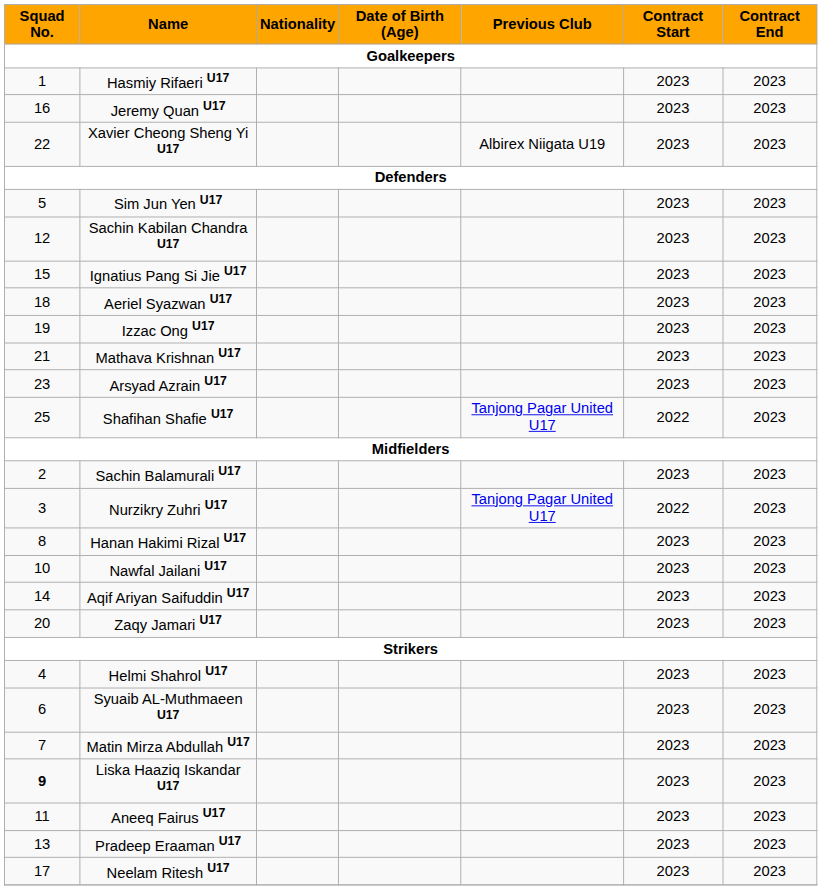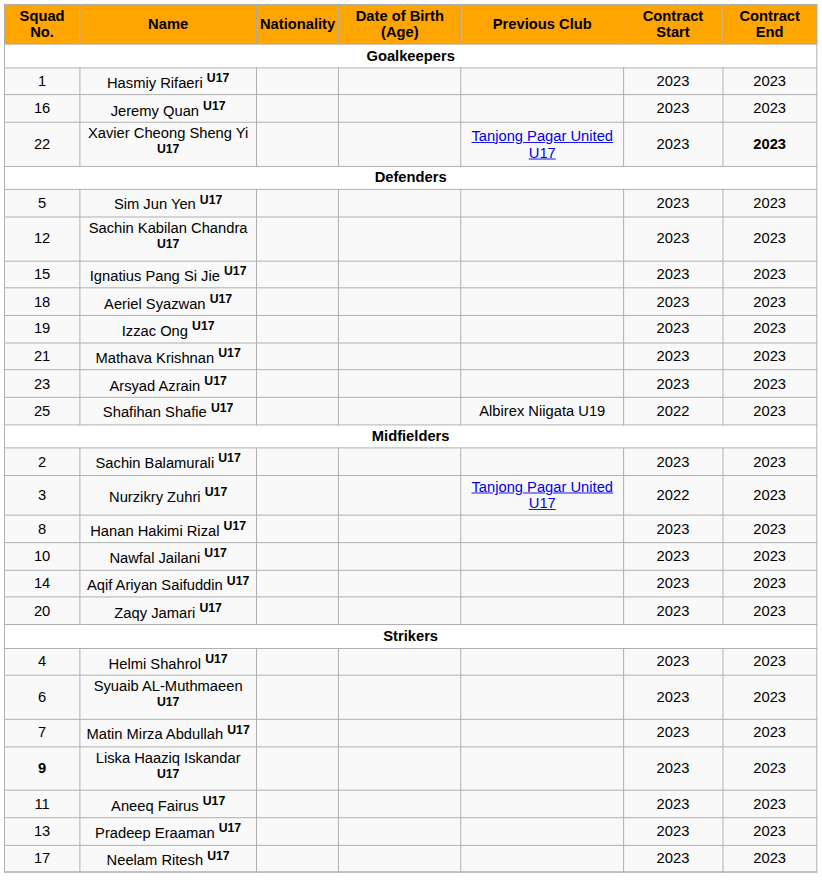Xavier Cheong Sheng Yi U17 | Previous Club: Albirex Niigata U19 -> Tanjong Pagar United U17
Xavier Cheong Sheng Yi U17 | Contract End: normal -> bold
Shafihan Shafie U17 | Previous Club: Tanjong Pagar United U17 -> Albirex Niigata U19
